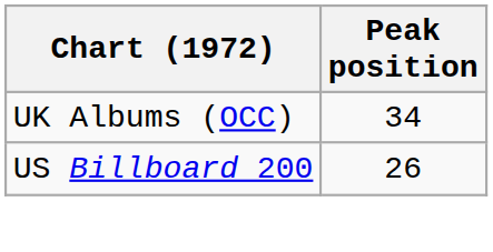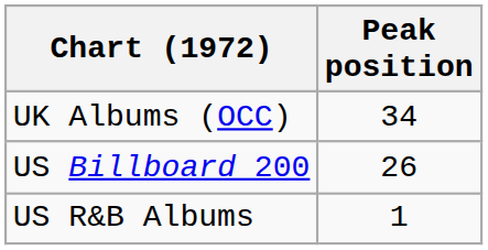+ row: US R&B Albums | 1
